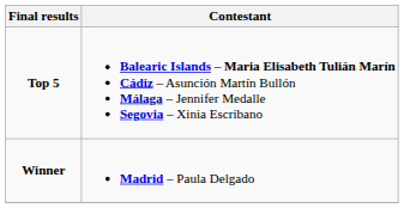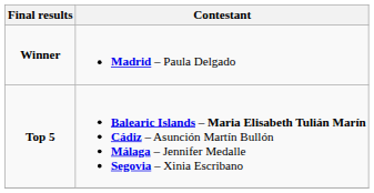rows swapped: Winner <-> Top 5
